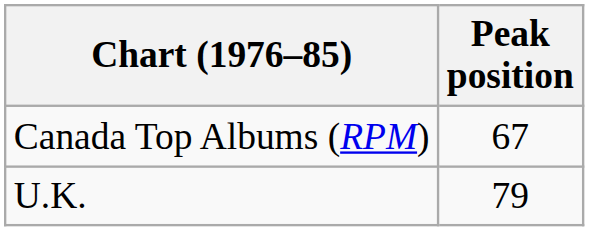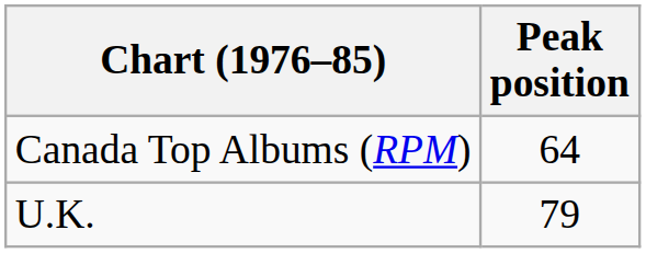Canada Top Albums (RPM) | Peak position: 67 -> 64
